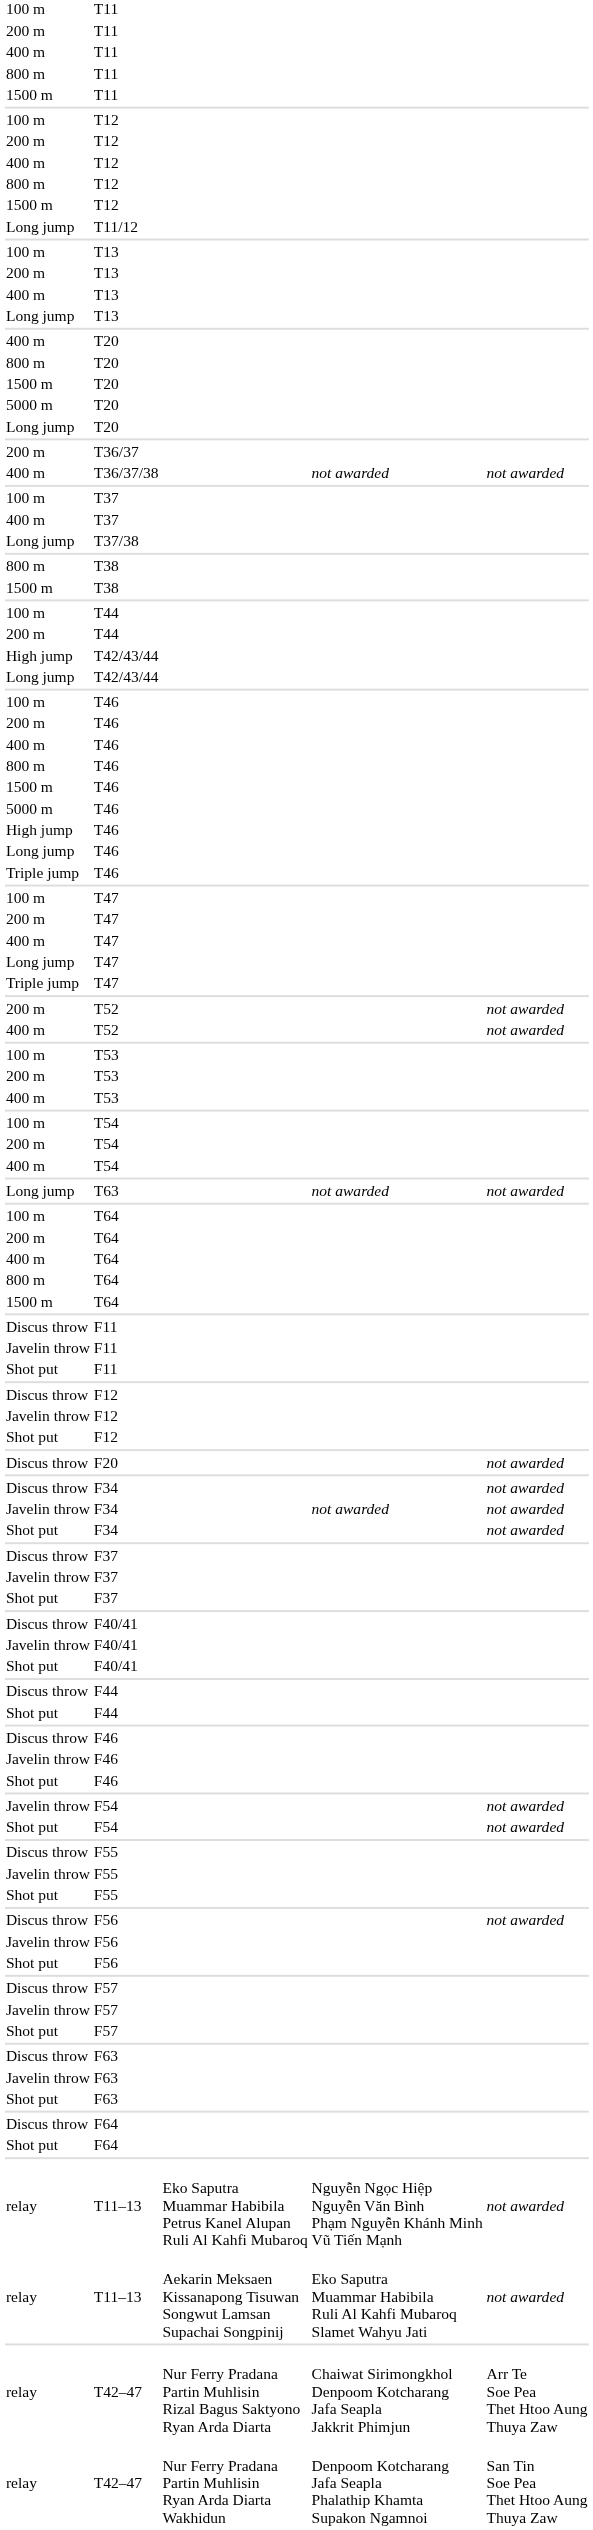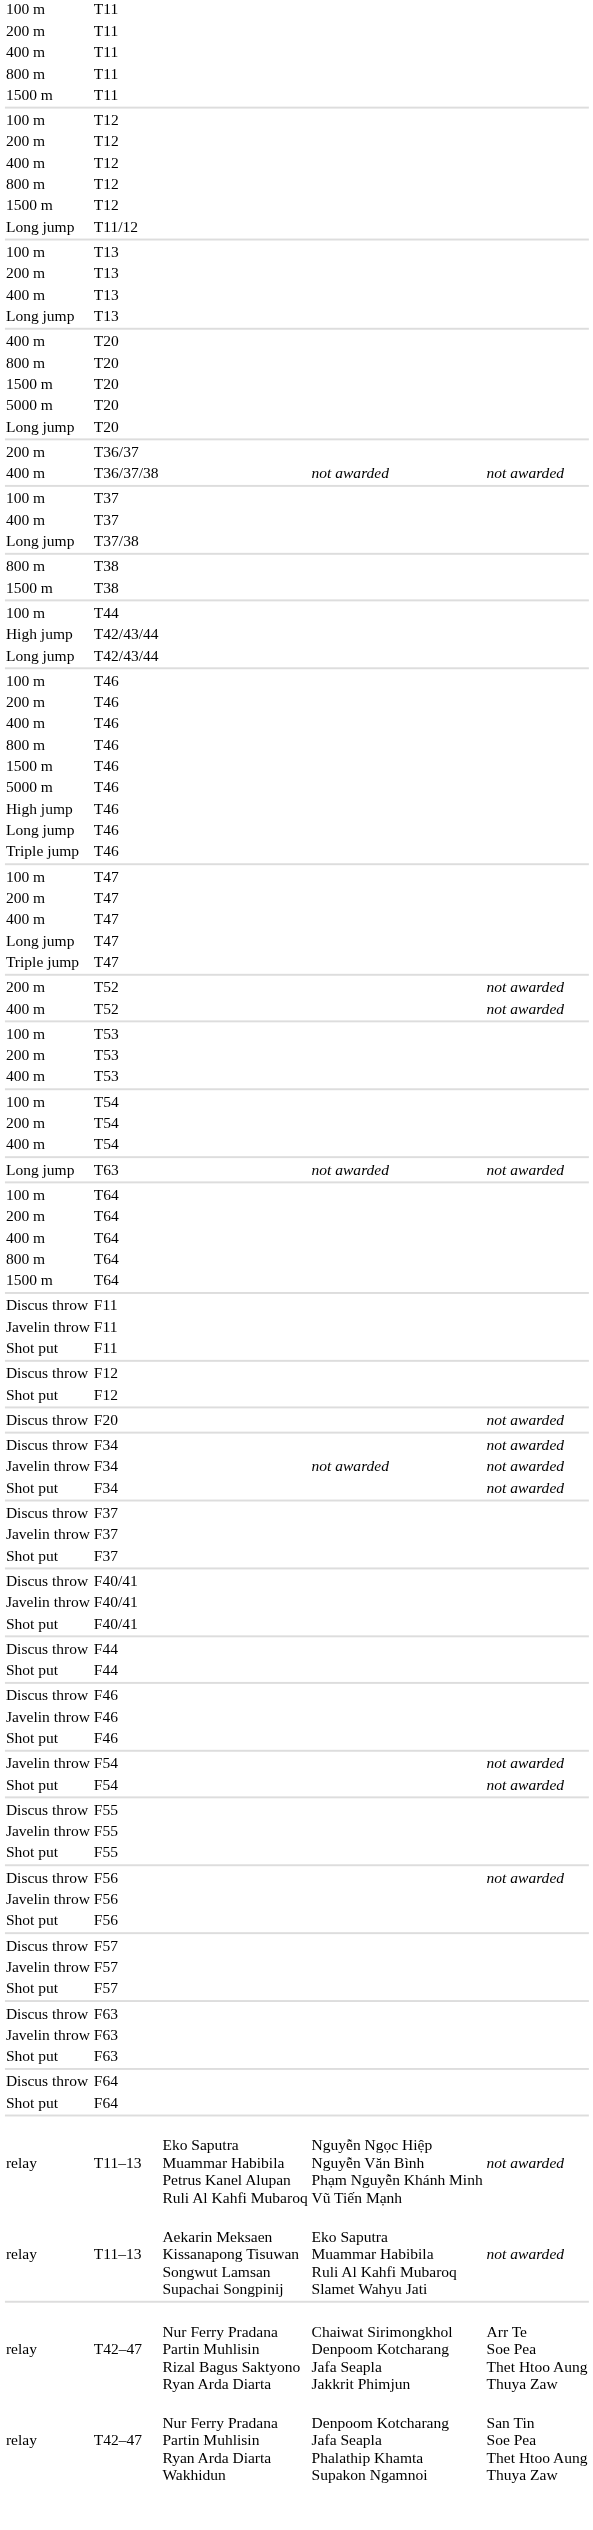- row: 200 m | T44
- row: Javelin throw | F12
